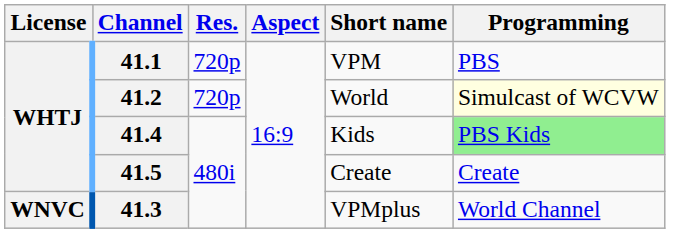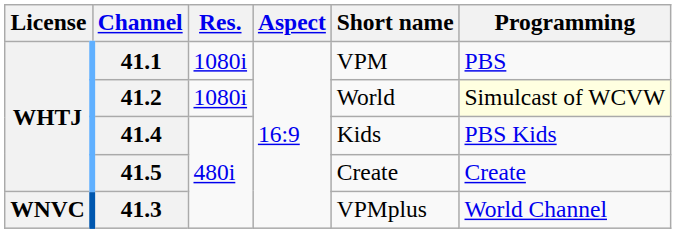41.1 | Res.: 720p -> 1080i
41.2 | Res.: 720p -> 1080i
41.4 | Programming: lightgreen background -> no background
